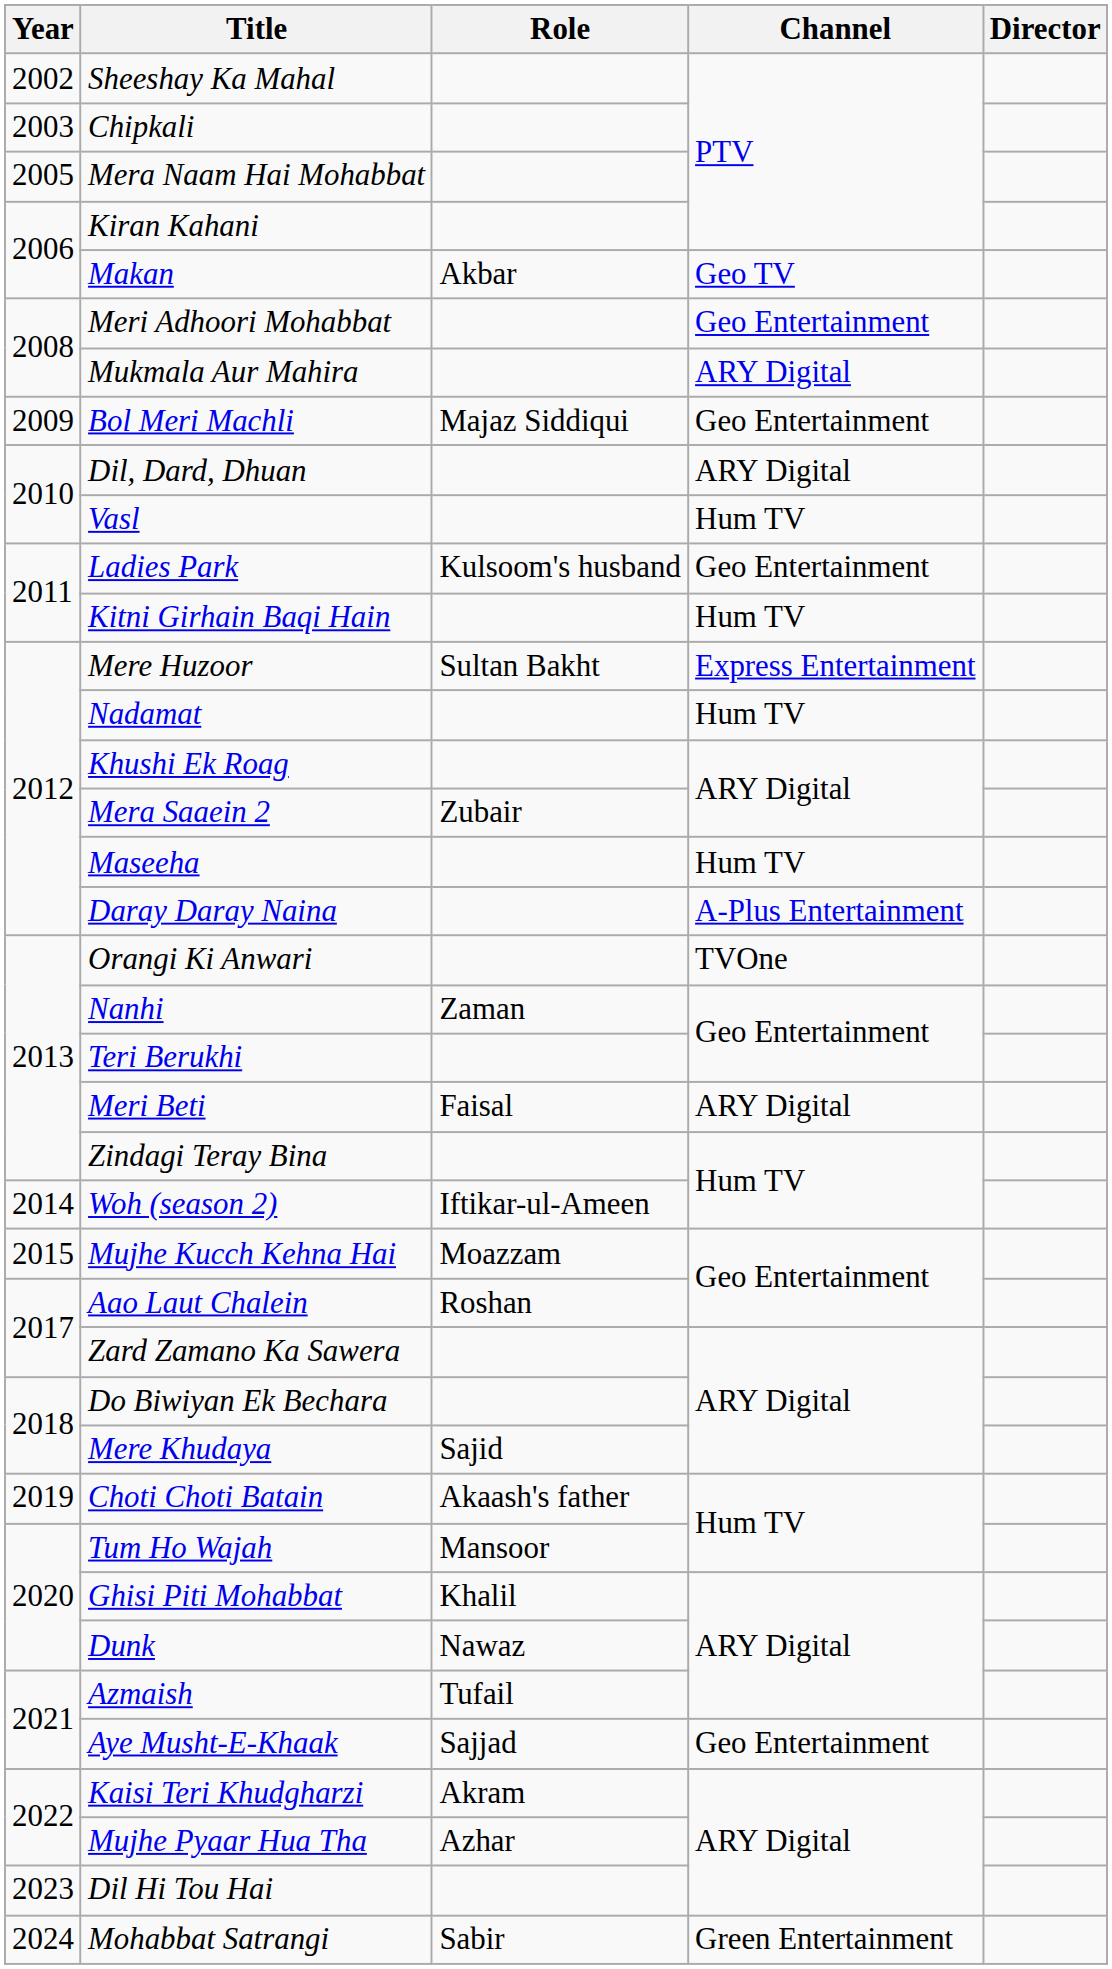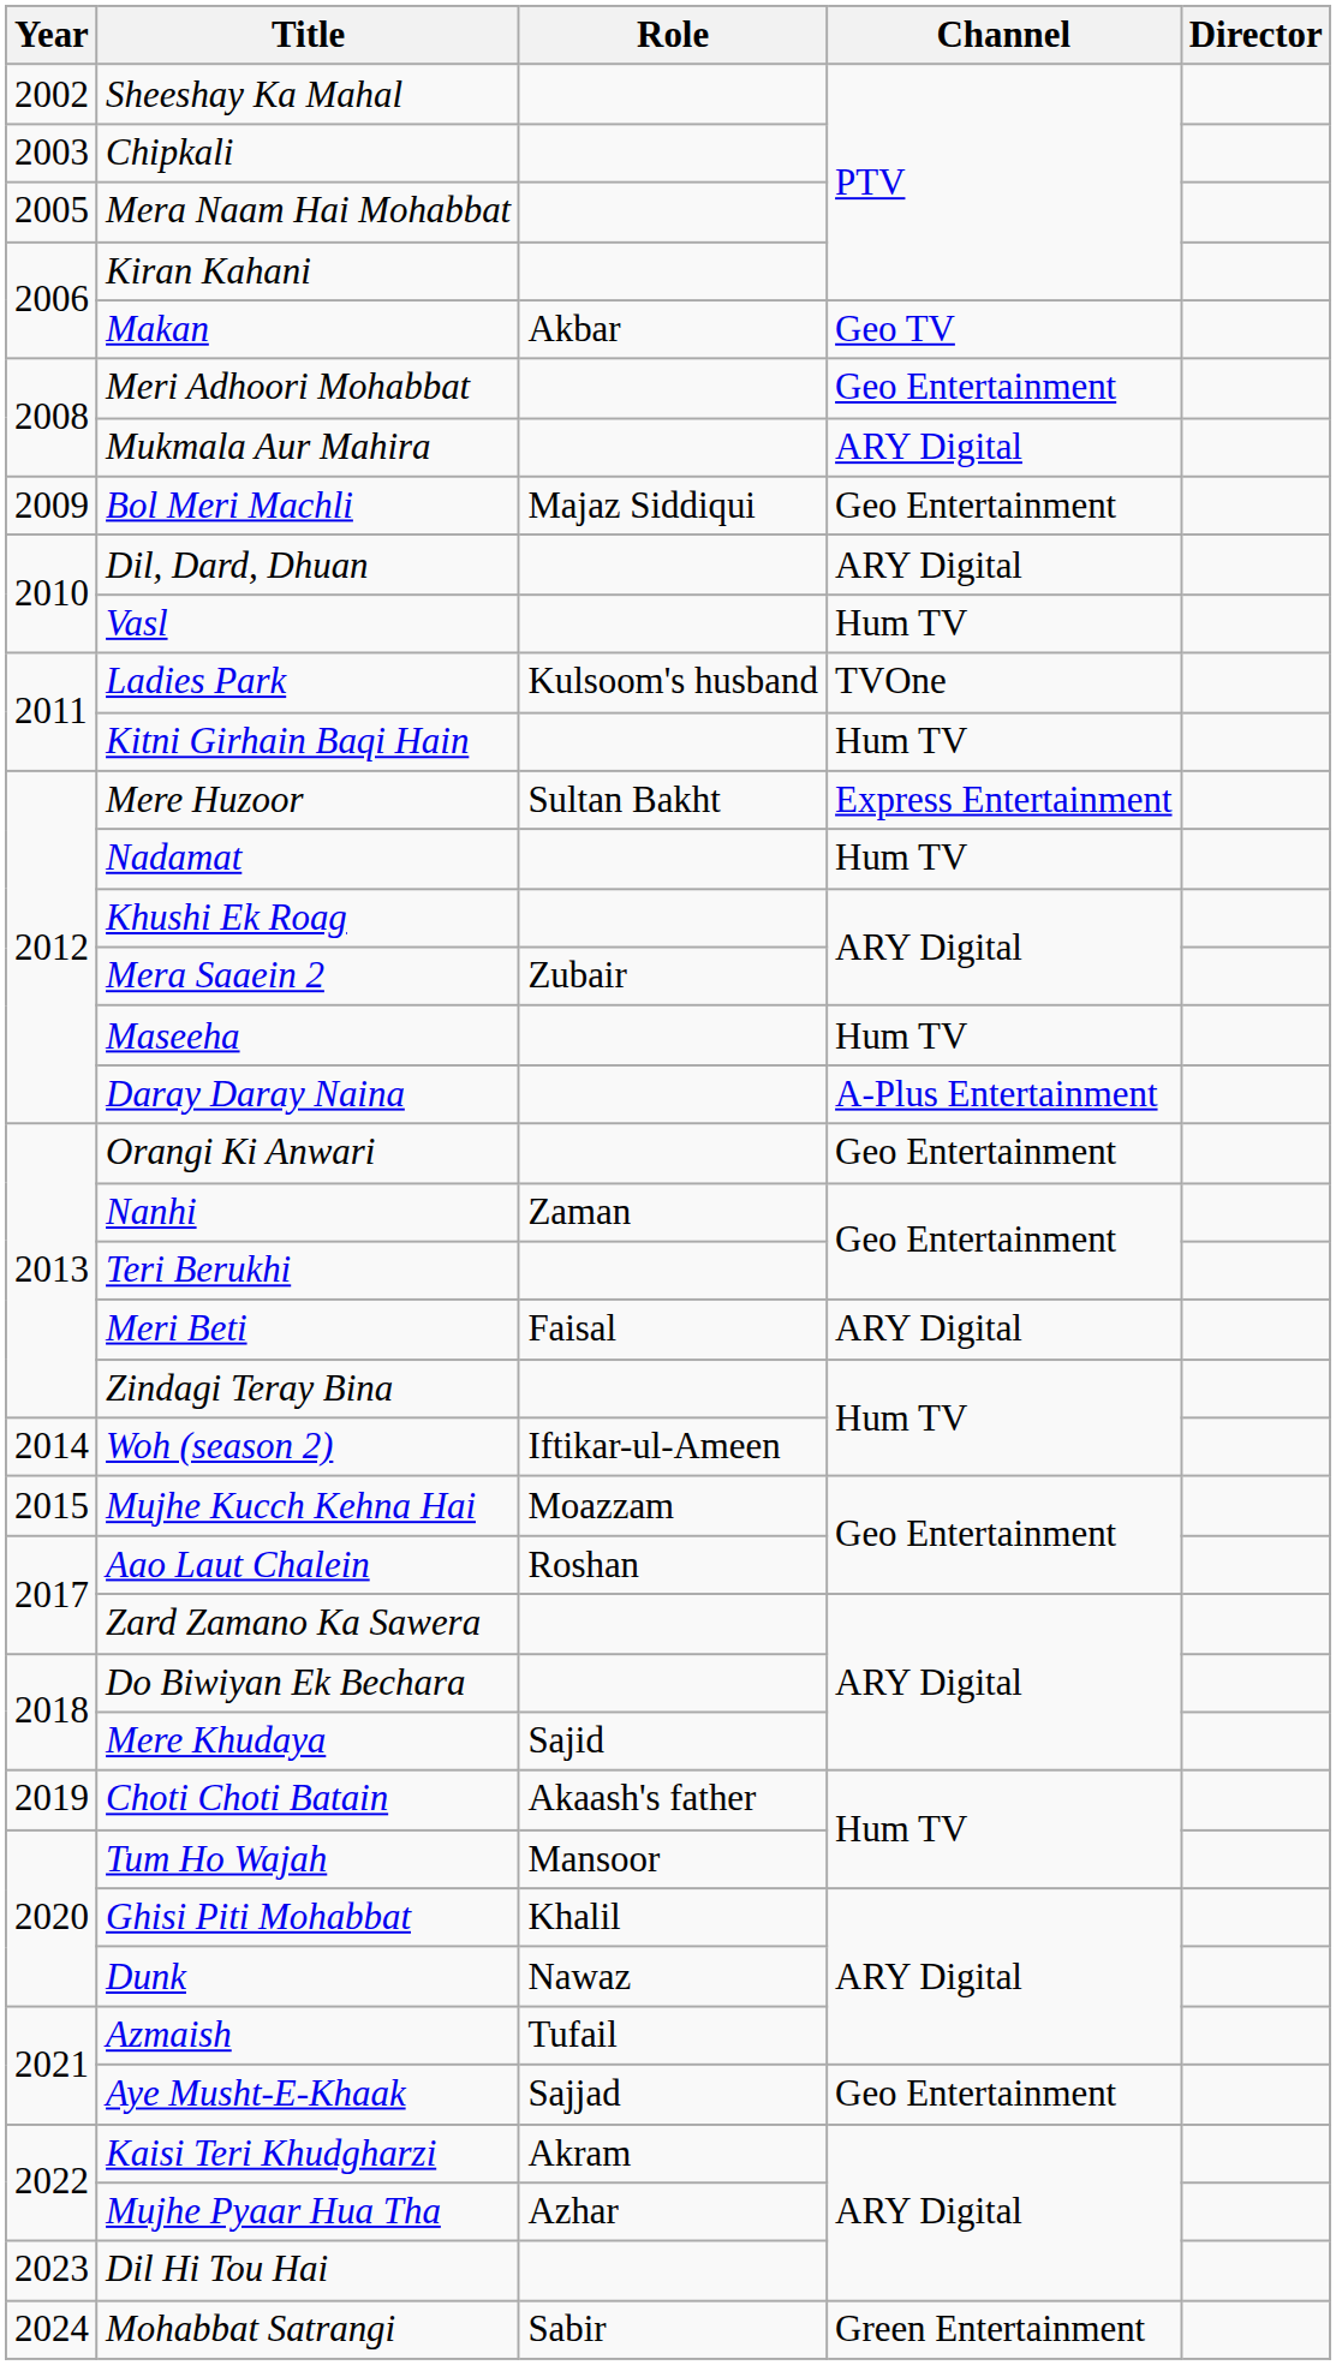Ladies Park | Channel: Geo Entertainment -> TVOne
Orangi Ki Anwari | Channel: TVOne -> Geo Entertainment
